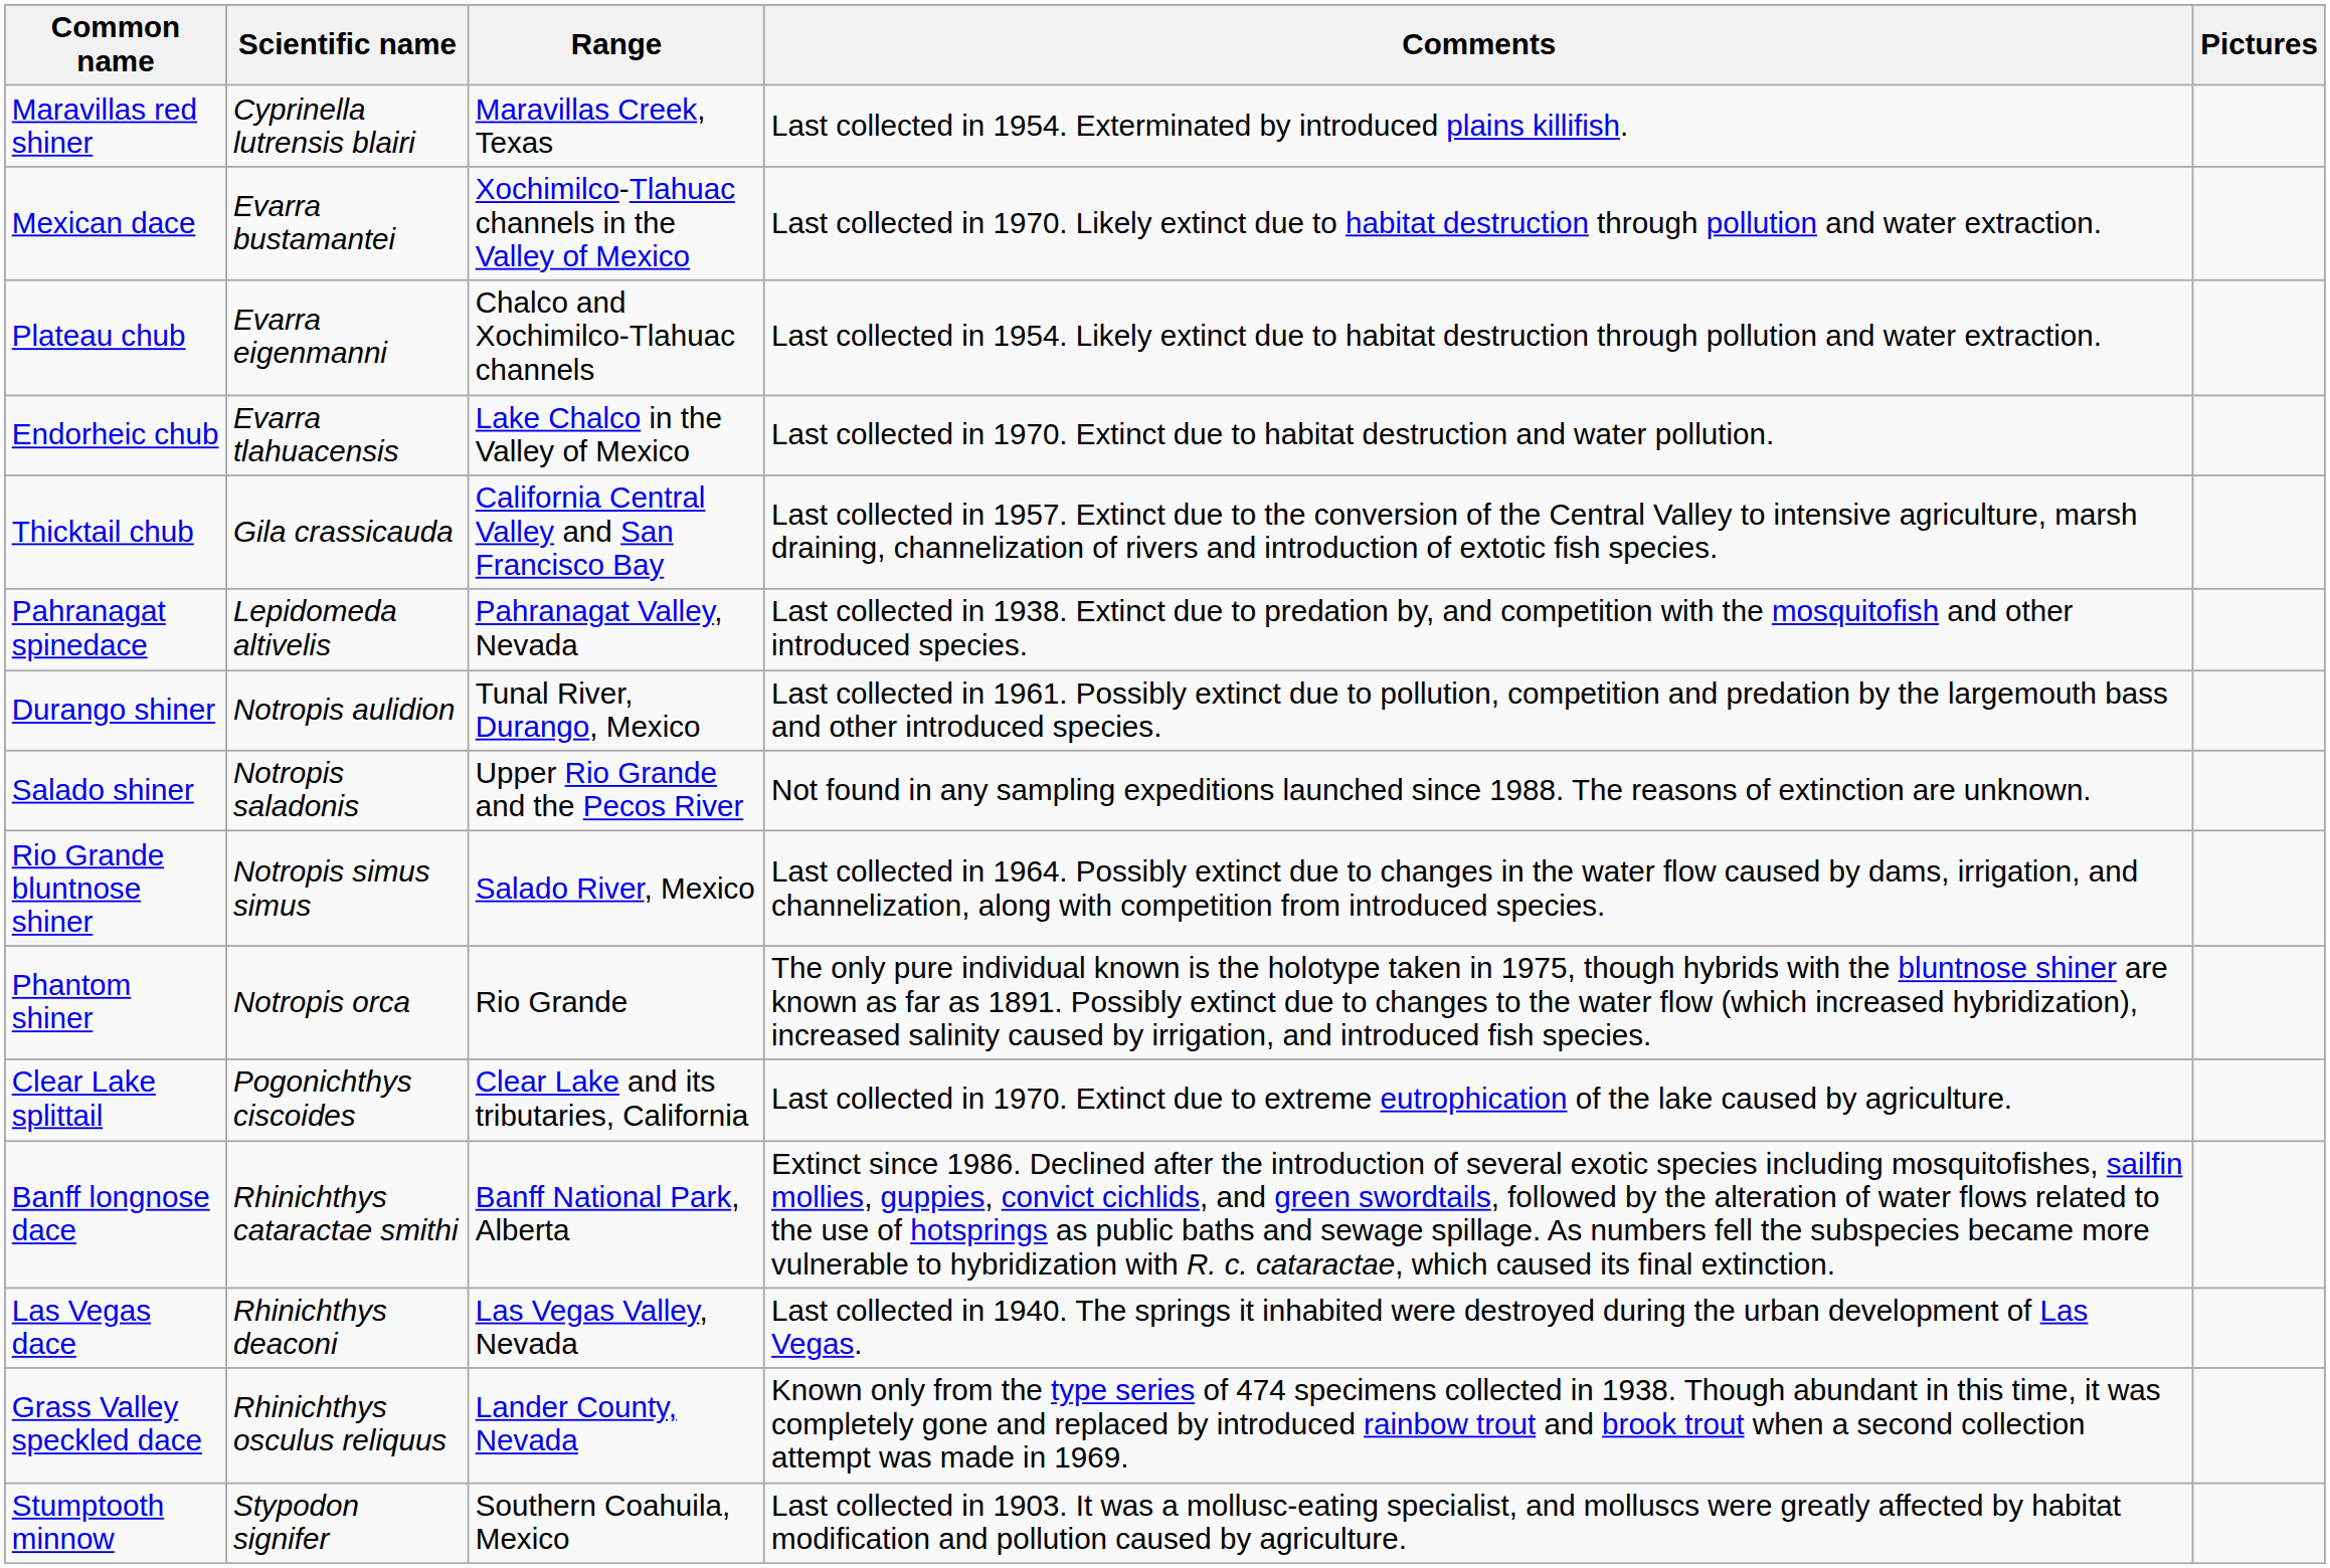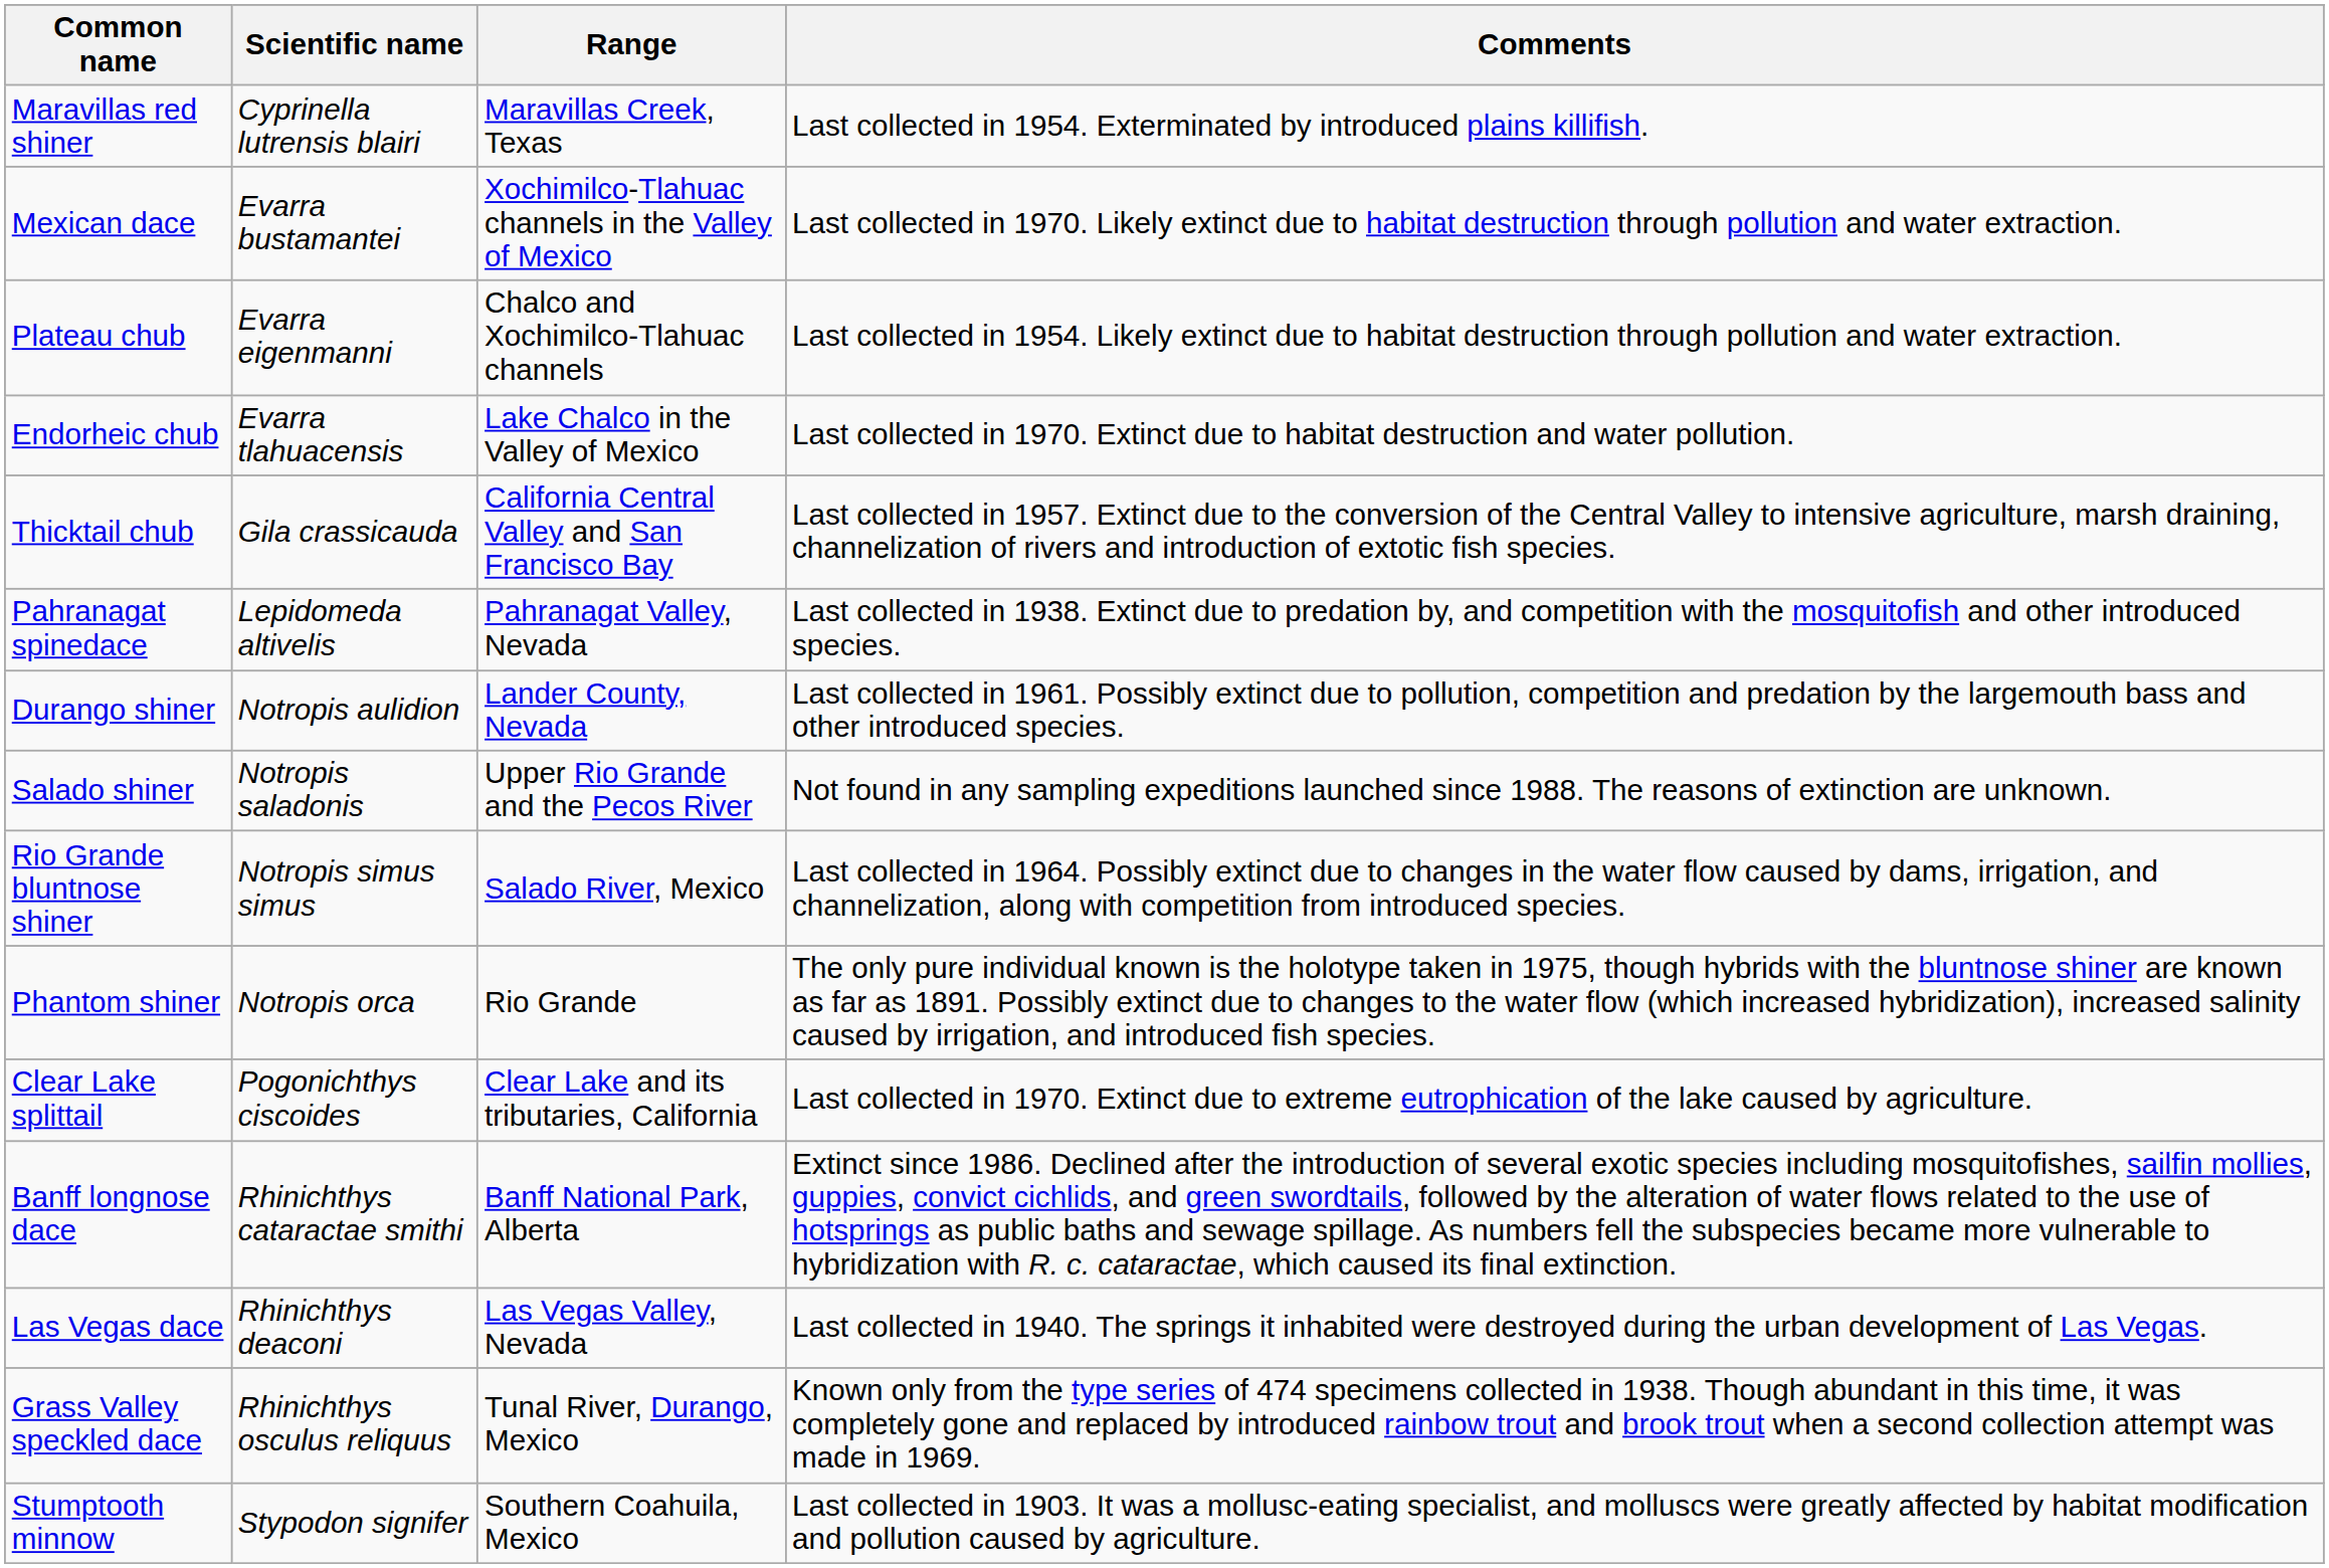- column: Pictures
Durango shiner | Range: Tunal River, Durango, Mexico -> Lander County, Nevada
Grass Valley speckled dace | Range: Lander County, Nevada -> Tunal River, Durango, Mexico
